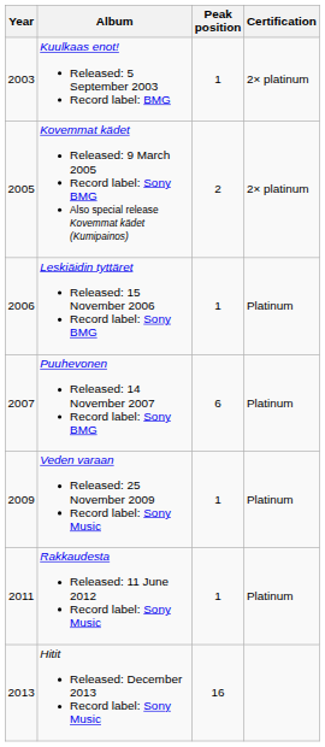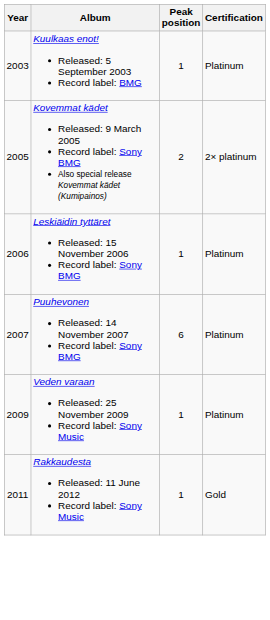Kuulkaas enot! Released: 5 September 2003 Record label: BMG | Certification: 2× platinum -> Platinum
Rakkaudesta Released: 11 June 2012 Record label: Sony Music | Certification: Platinum -> Gold
- row: 2013 | Hitit Released: December 2013 Record label: Sony Music | 16
